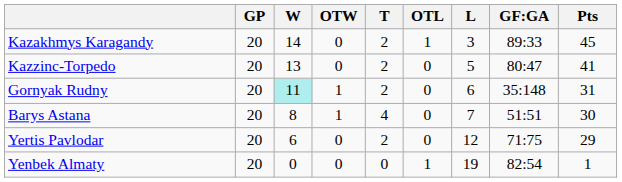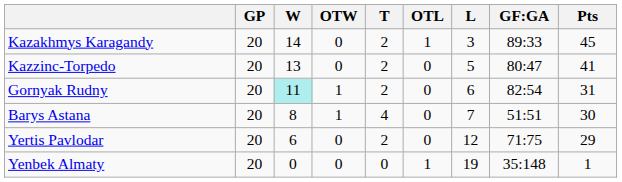Gornyak Rudny | GF:GA: 35:148 -> 82:54
Yenbek Almaty | GF:GA: 82:54 -> 35:148
